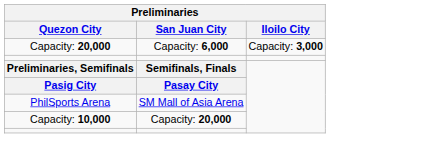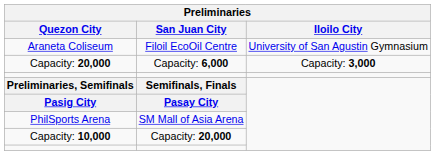+ row: Araneta Coliseum | Filoil EcoOil Centre | University of San Agustin Gymnasium
